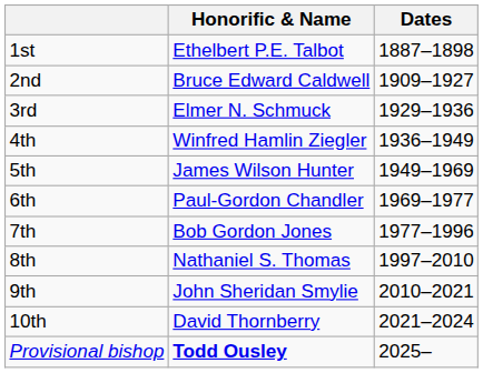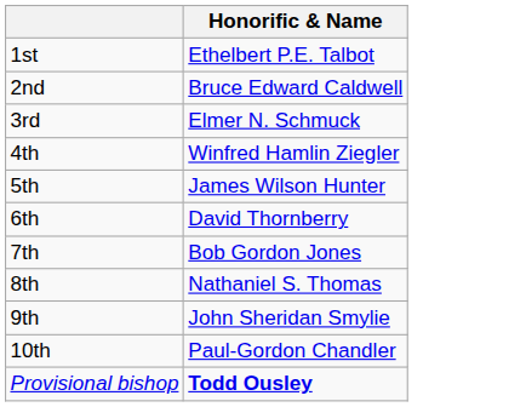- column: Dates | 1887–1898 | 1909–1927 | 1929–1936 | 1936–1949 | 1949–1969 | 1969–1977 | 1977–1996 | 1997–2010 | 2010–2021 | 2021–2024 | 2025–
6th | Honorific & Name: Paul-Gordon Chandler -> David Thornberry
10th | Honorific & Name: David Thornberry -> Paul-Gordon Chandler
